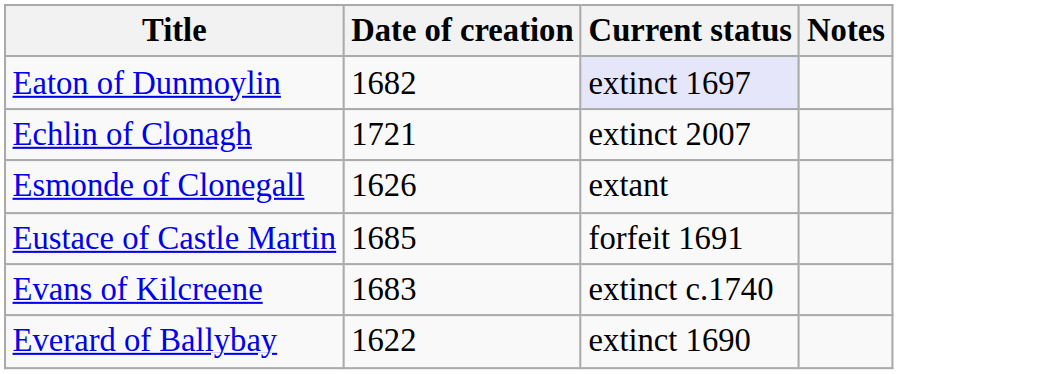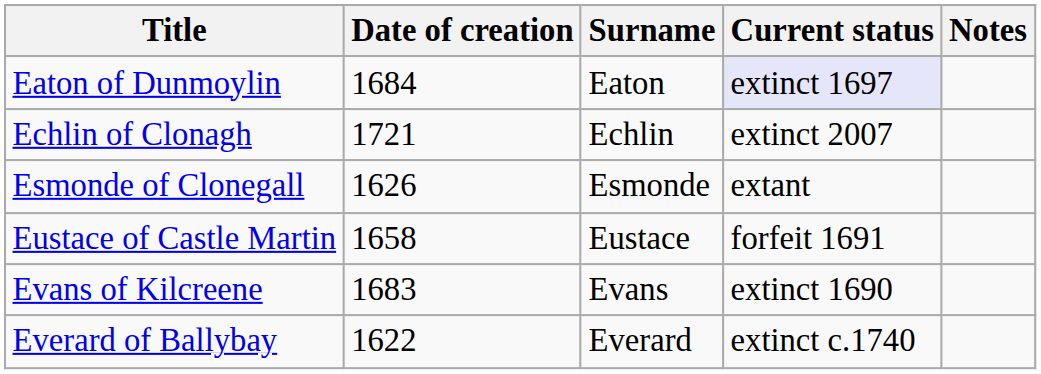+ column: Surname | Eaton | Echlin | Esmonde | Eustace | Evans | Everard
Eaton of Dunmoylin | Date of creation: 1682 -> 1684
Eustace of Castle Martin | Date of creation: 1685 -> 1658
Evans of Kilcreene | Current status: extinct c.1740 -> extinct 1690
Everard of Ballybay | Current status: extinct 1690 -> extinct c.1740
